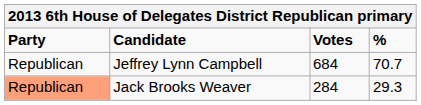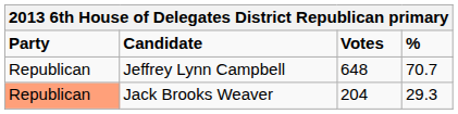Jeffrey Lynn Campbell | Votes: 684 -> 648
Jack Brooks Weaver | Votes: 284 -> 204
